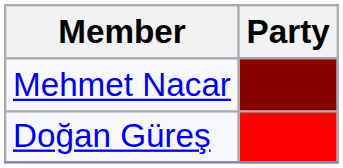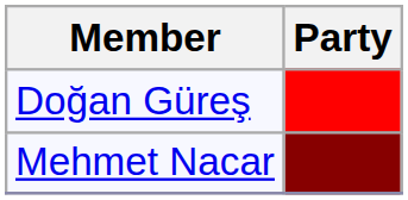rows swapped: Doğan Güreş <-> Mehmet Nacar
